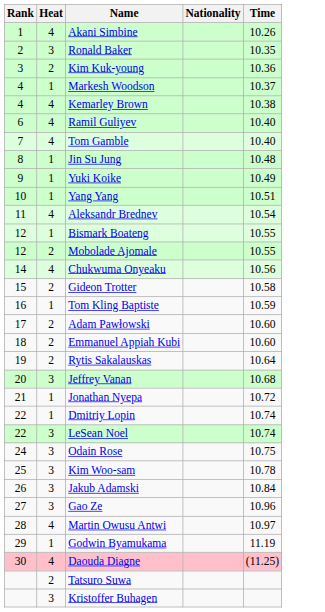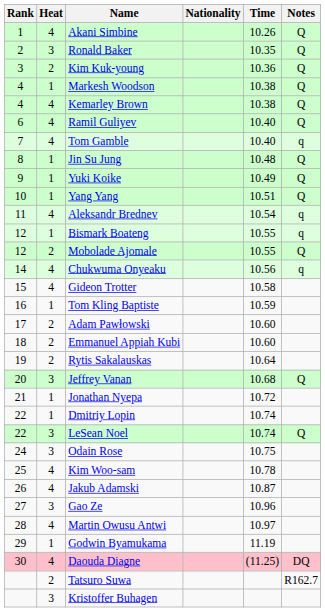+ column: Notes | Q | Q | Q | Q | Q | Q | q | Q | Q | Q | q | q | Q | q | Q | Q | DQ | R162.7
Markesh Woodson | Time: 10.37 -> 10.38
Gideon Trotter | Heat: 2 -> 4
Kim Woo-sam | Heat: 3 -> 4
Jakub Adamski | Heat: 3 -> 4
Jakub Adamski | Time: 10.84 -> 10.87
